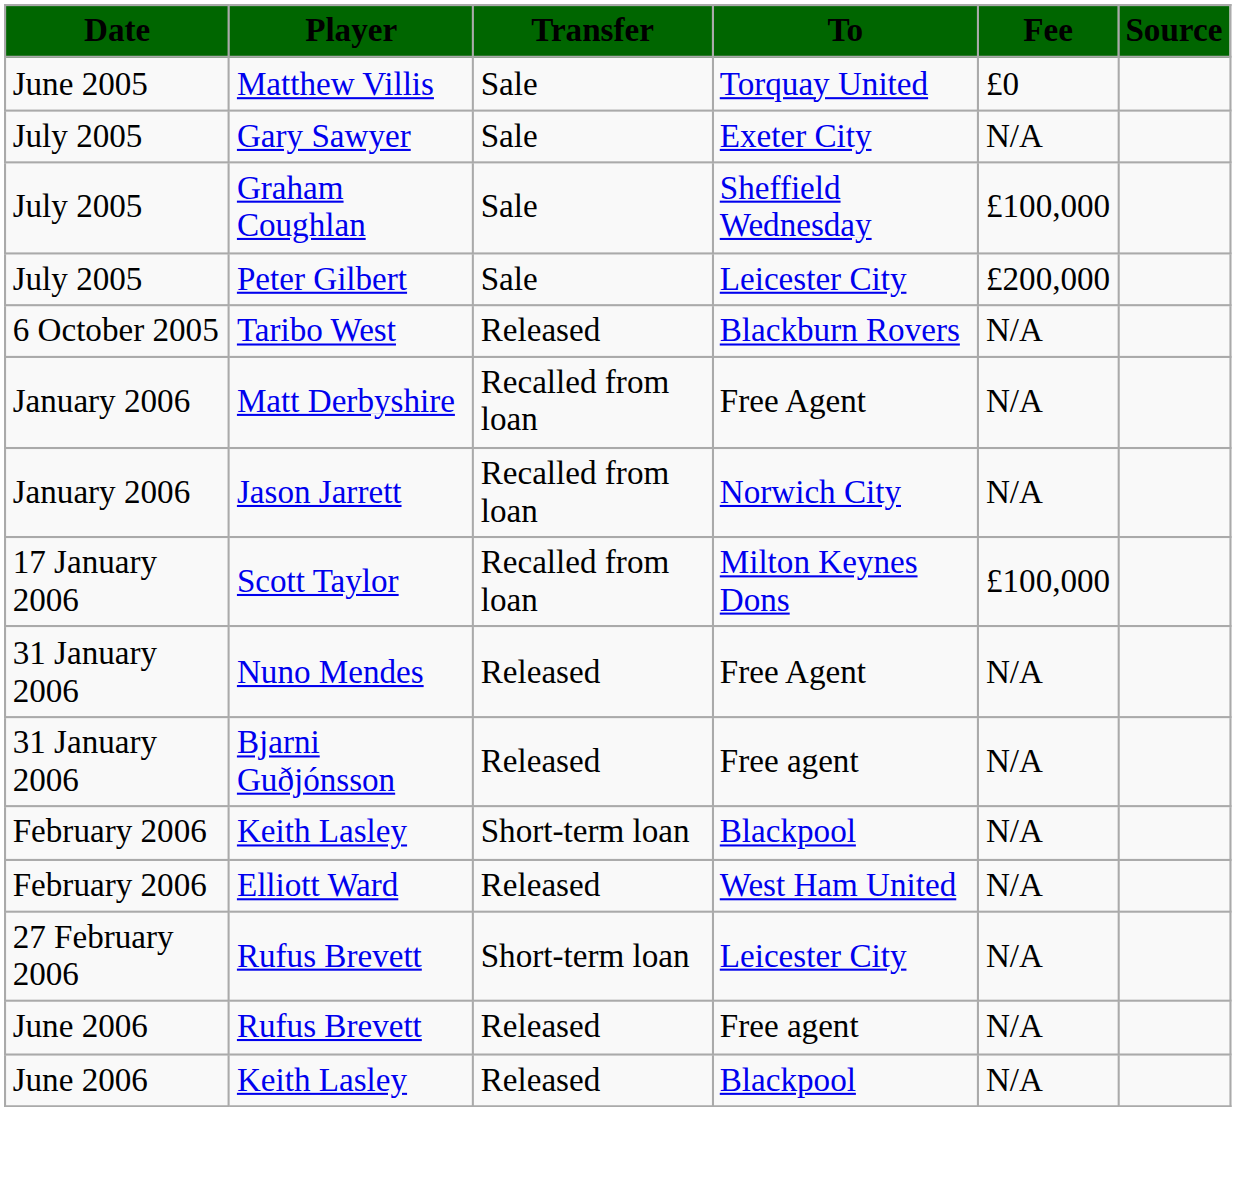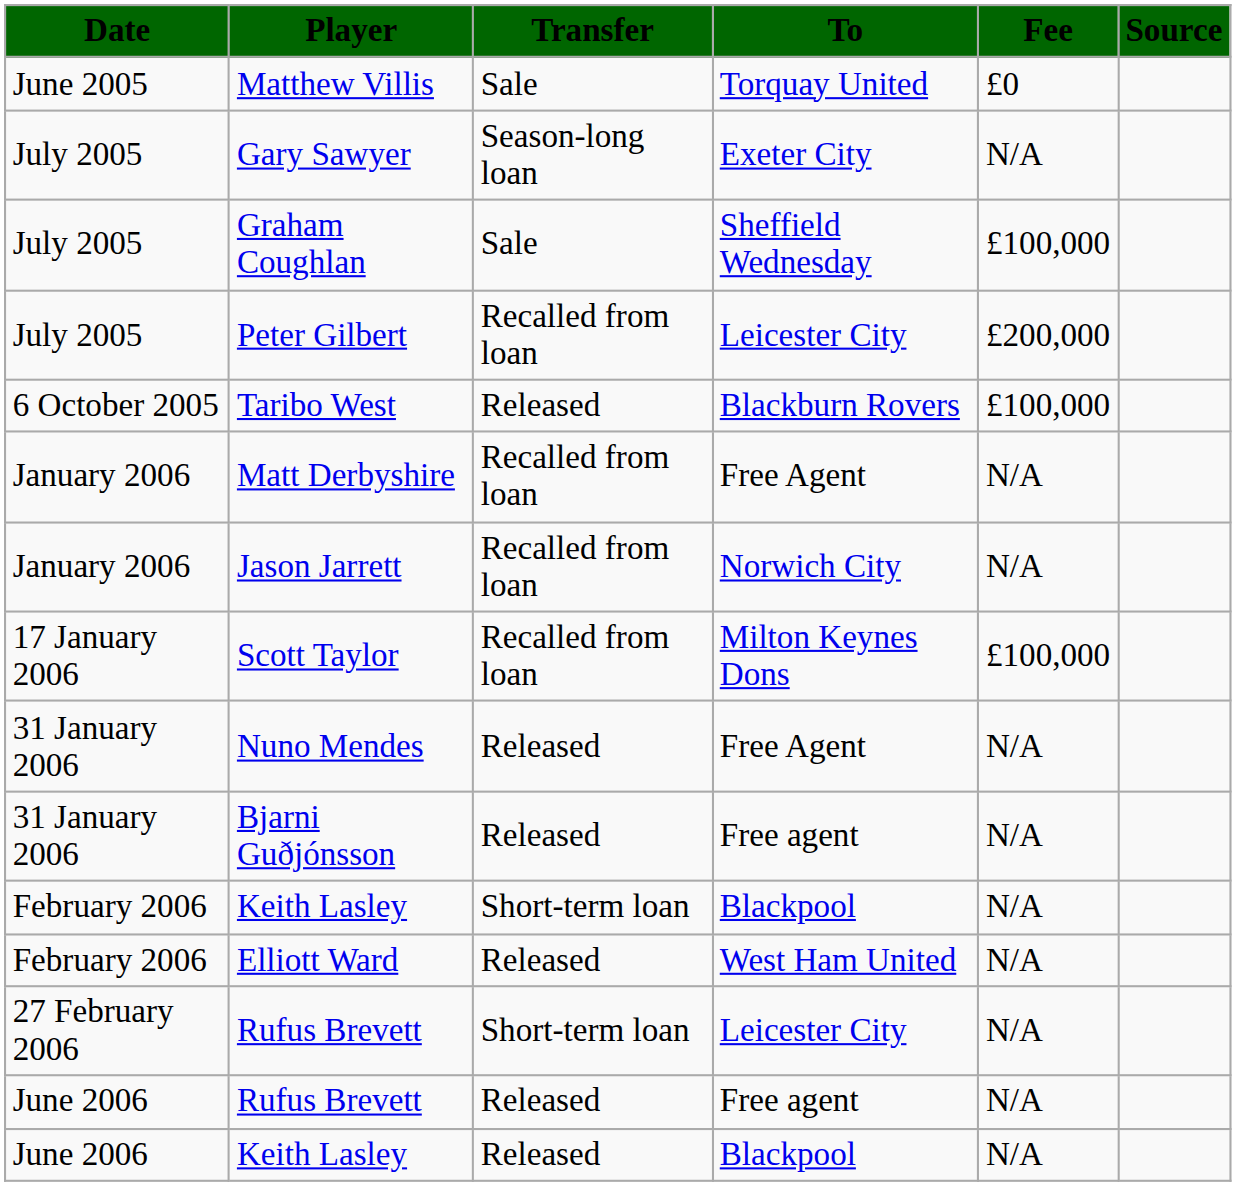Gary Sawyer | Transfer: Sale -> Season-long loan
Peter Gilbert | Transfer: Sale -> Recalled from loan
Taribo West | Fee: N/A -> £100,000
